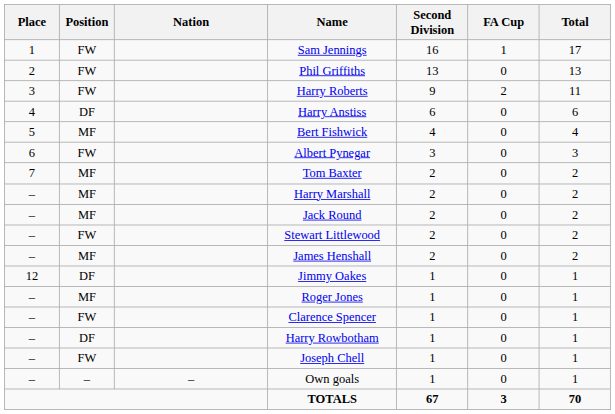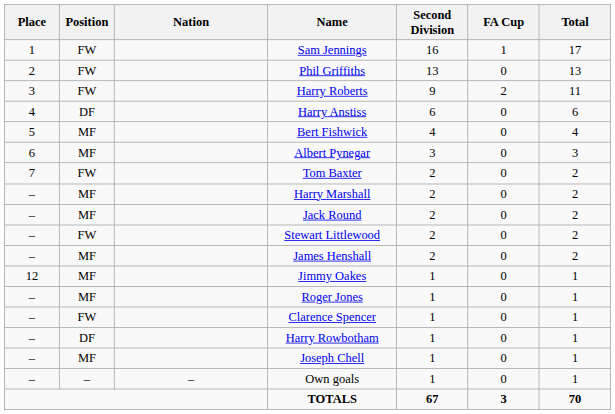Albert Pynegar | Position: FW -> MF
Tom Baxter | Position: MF -> FW
Jimmy Oakes | Position: DF -> MF
Joseph Chell | Position: FW -> MF
